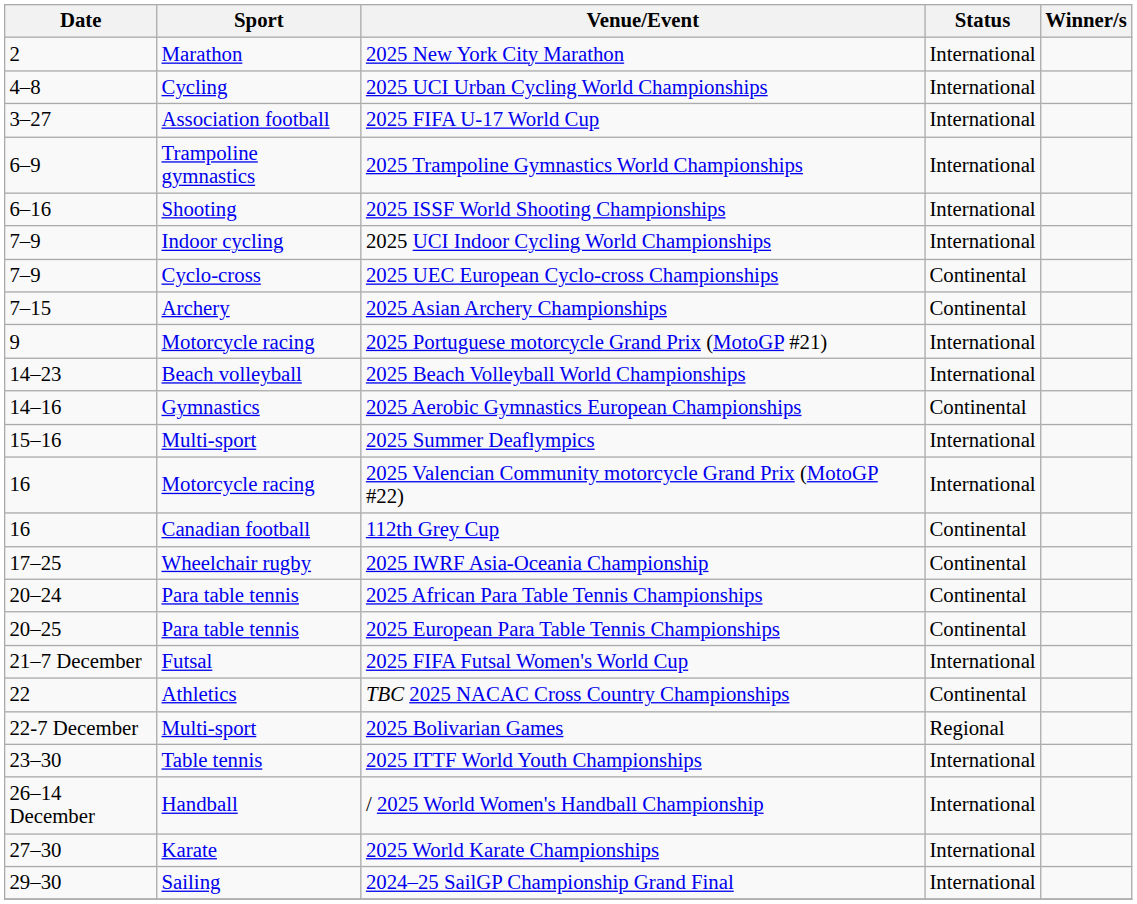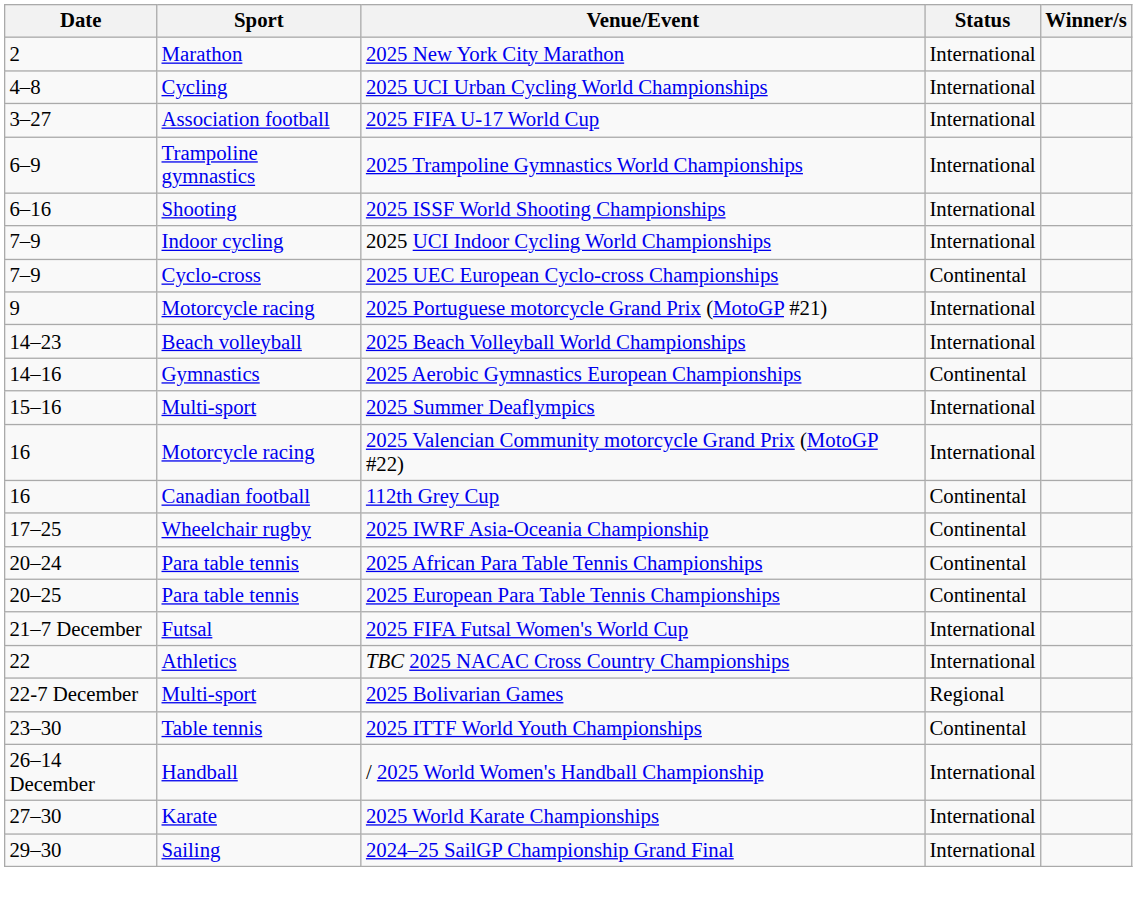- row: 7–15 | Archery | 2025 Asian Archery Championships | Continental
TBC 2025 NACAC Cross Country Championships | Status: Continental -> International
2025 ITTF World Youth Championships | Status: International -> Continental
